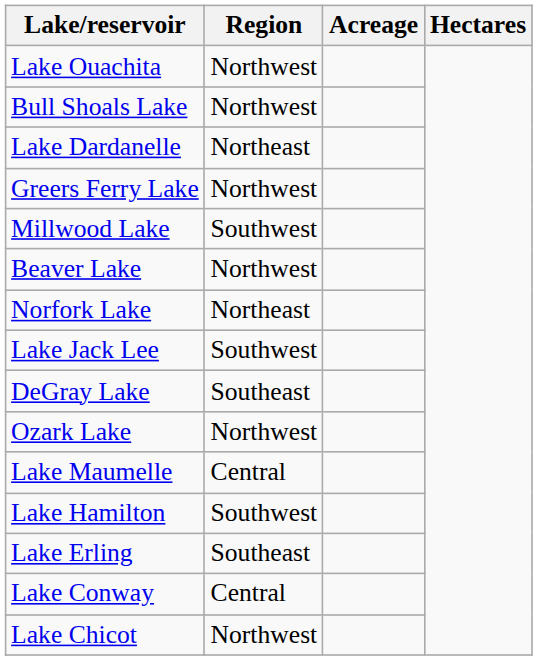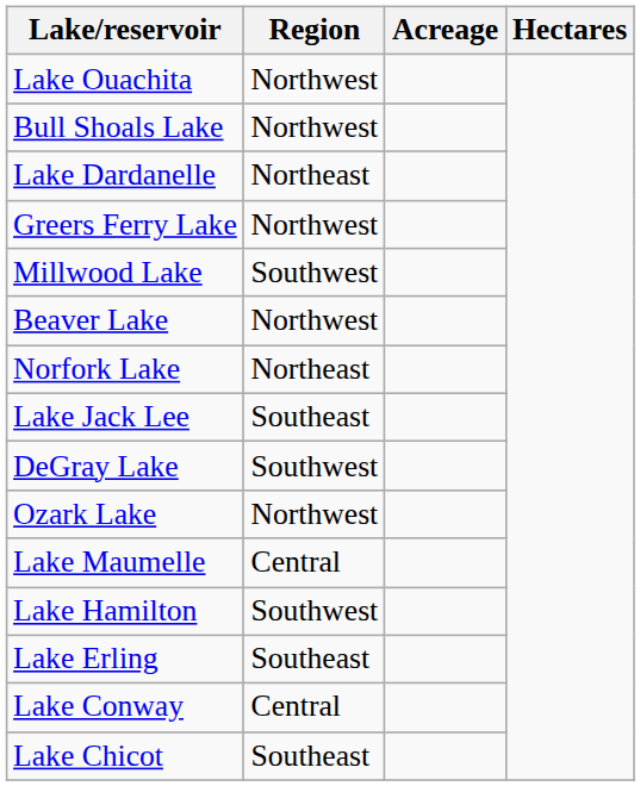Lake Jack Lee | Region: Southwest -> Southeast
DeGray Lake | Region: Southeast -> Southwest
Lake Chicot | Region: Northwest -> Southeast
